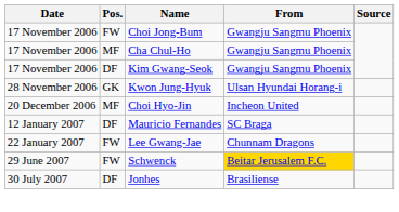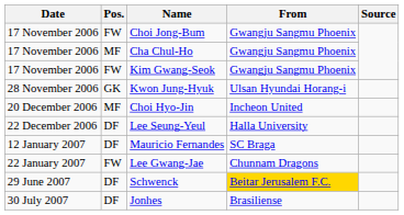Kim Gwang-Seok | Pos.: DF -> FW
+ row: 22 December 2006 | DF | Lee Seung-Yeul | Halla University
Schwenck | Pos.: FW -> DF
